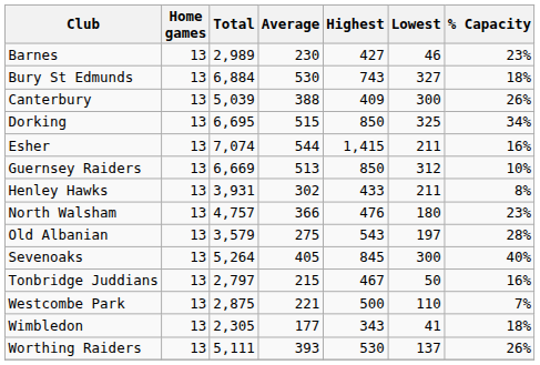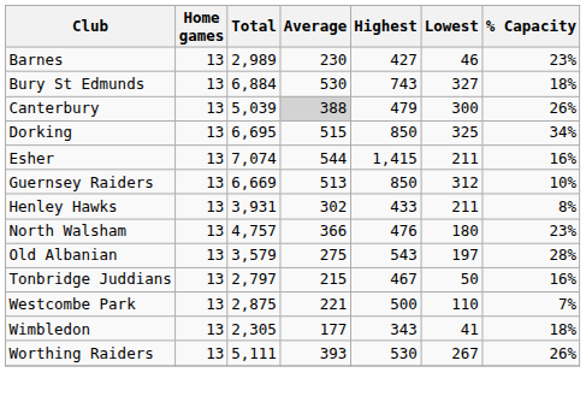Canterbury | Average: no background -> lightgrey background
Canterbury | Highest: 409 -> 479
- row: Sevenoaks | 13 | 5,264 | 405 | 845 | 300 | 40%
Worthing Raiders | Lowest: 137 -> 267
